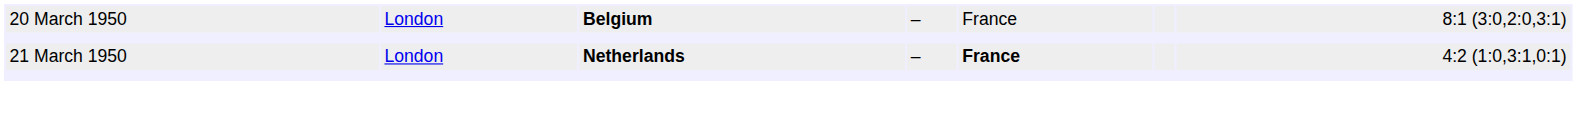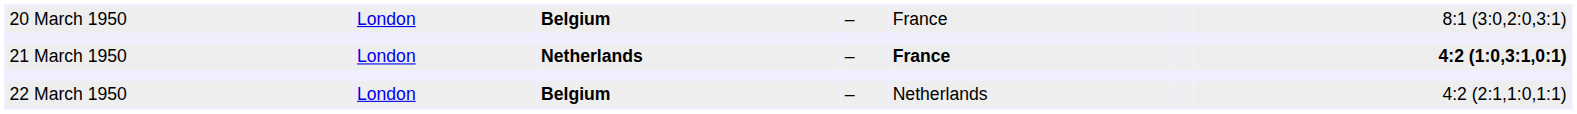21 March 1950 | column 7: normal -> bold
+ row: 22 March 1950 | London | Belgium | – | Netherlands | 4:2 (2:1,1:0,1:1)
